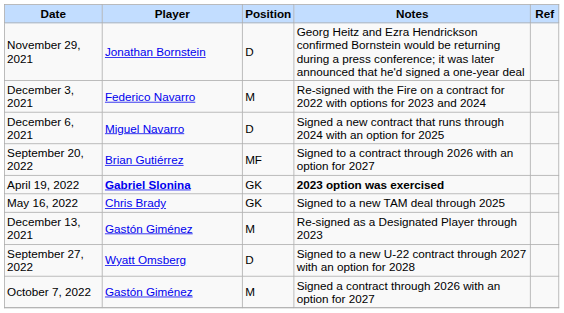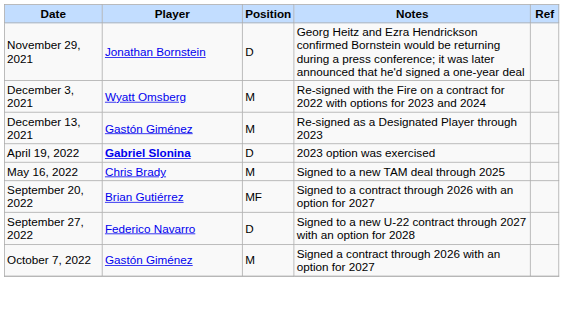December 3, 2021 | Player: Federico Navarro -> Wyatt Omsberg
- row: December 6, 2021 | Miguel Navarro | D | Signed a new contract that runs through 2024 with an option for 2025
rows swapped: December 13, 2021 <-> September 20, 2022
April 19, 2022 | Position: GK -> D
April 19, 2022 | Notes: bold -> normal
May 16, 2022 | Position: GK -> M
September 27, 2022 | Player: Wyatt Omsberg -> Federico Navarro
